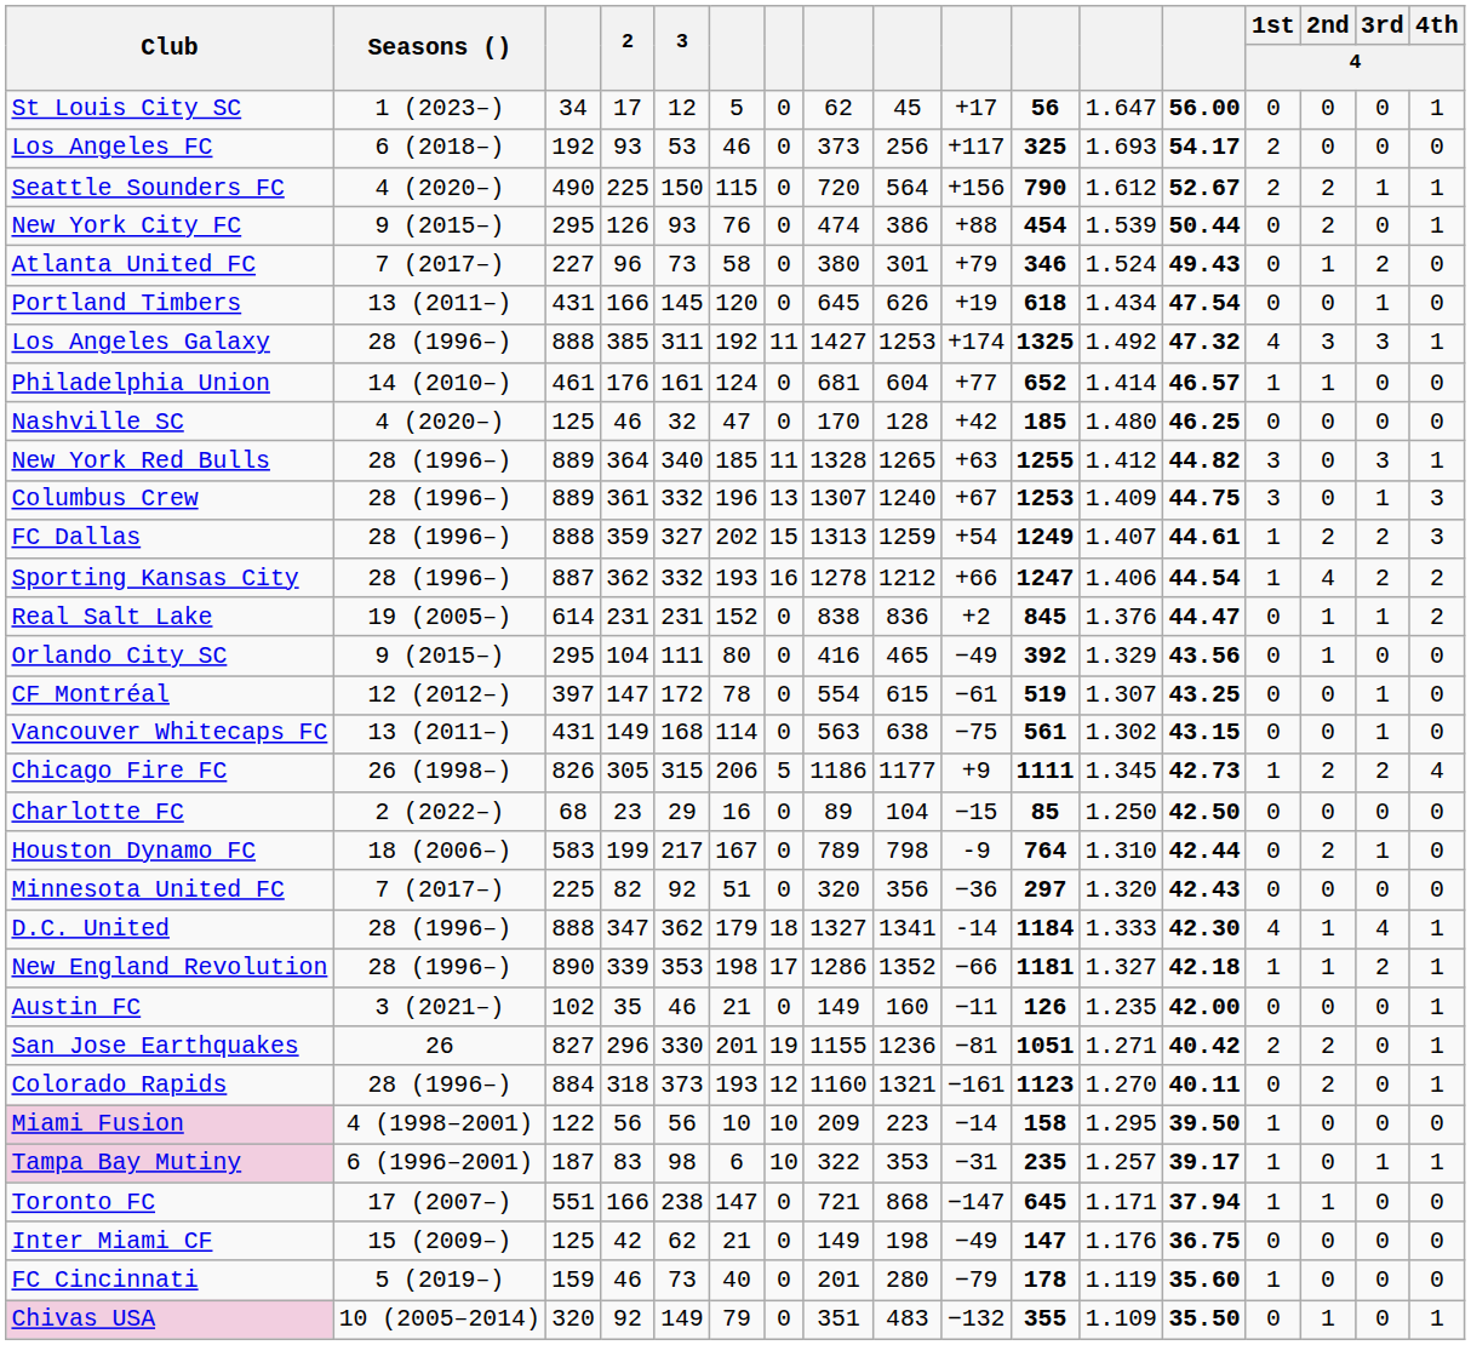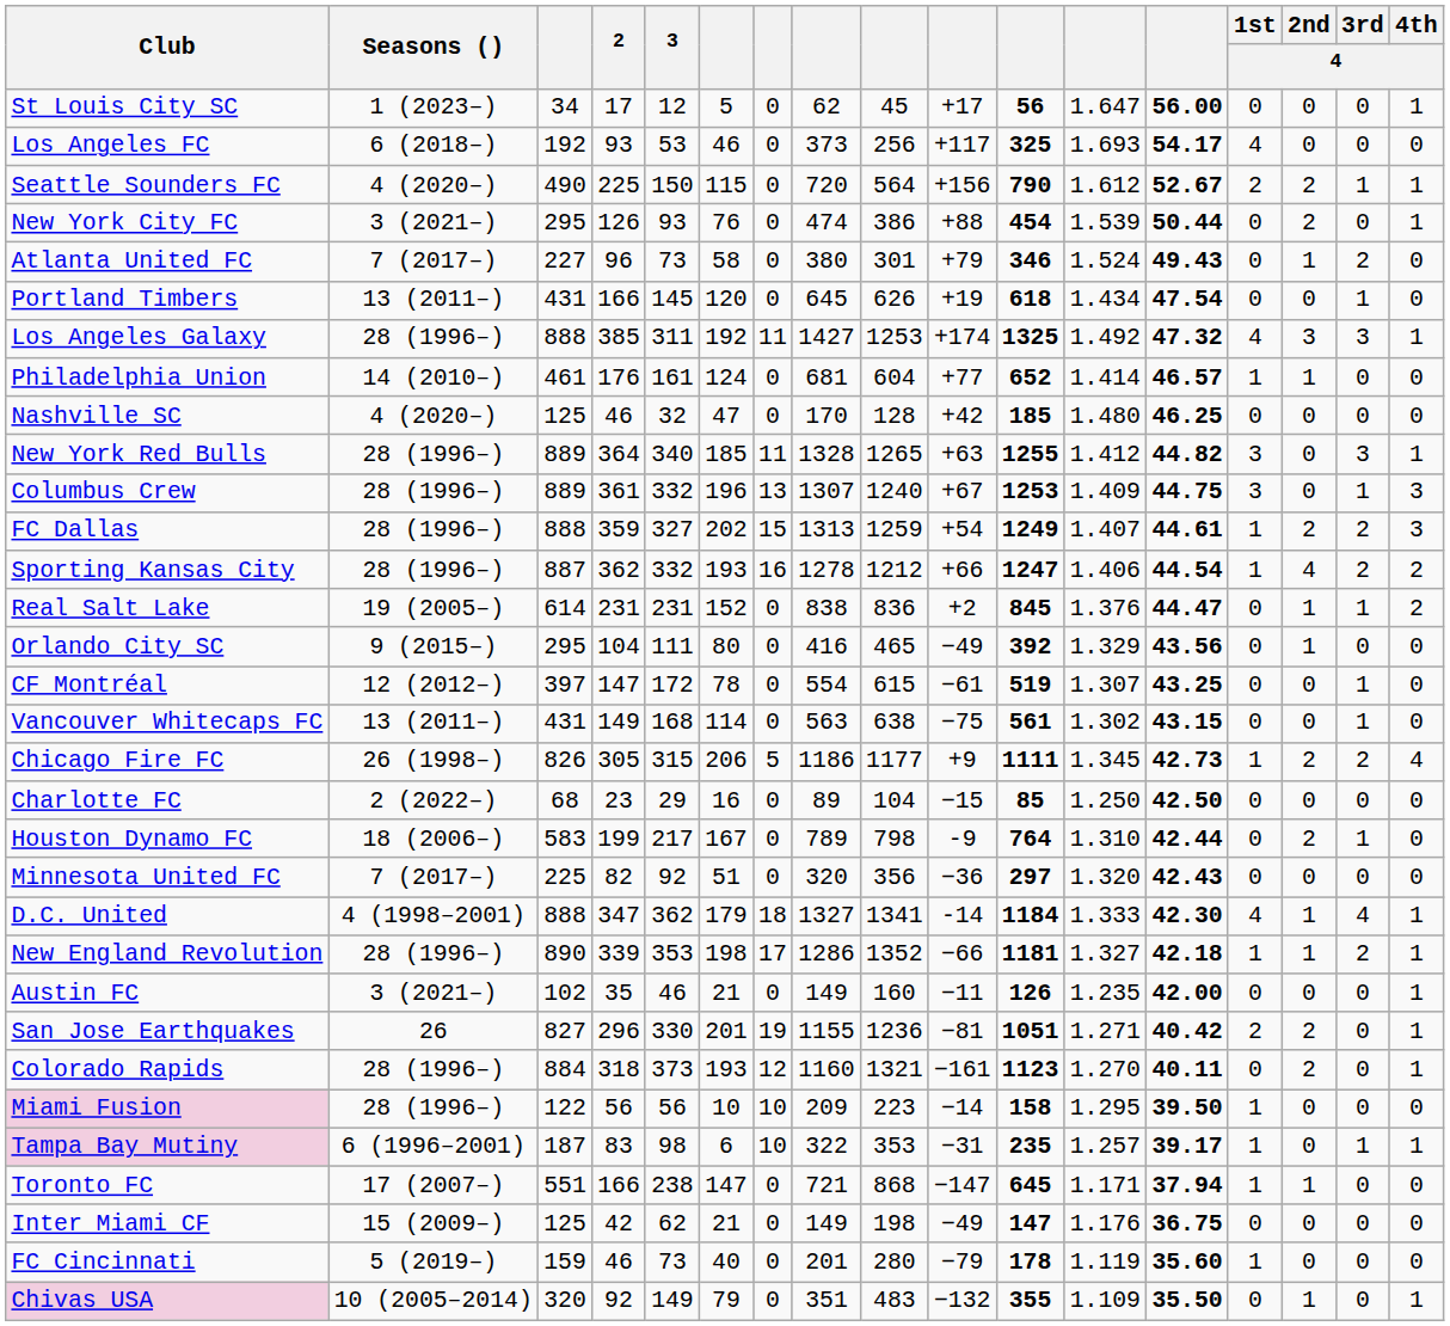Los Angeles FC | 1st / 4: 2 -> 4
New York City FC | Seasons (): 9 (2015–) -> 3 (2021–)
D.C. United | Seasons (): 28 (1996–) -> 4 (1998–2001)
Miami Fusion | Seasons (): 4 (1998–2001) -> 28 (1996–)
